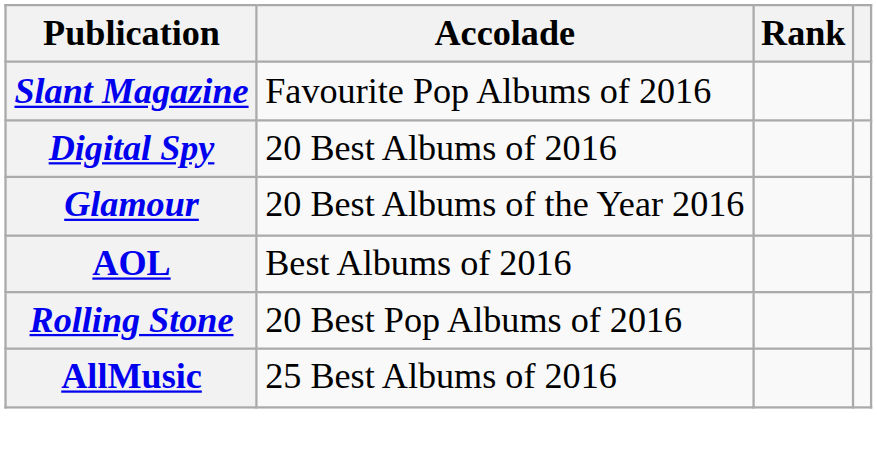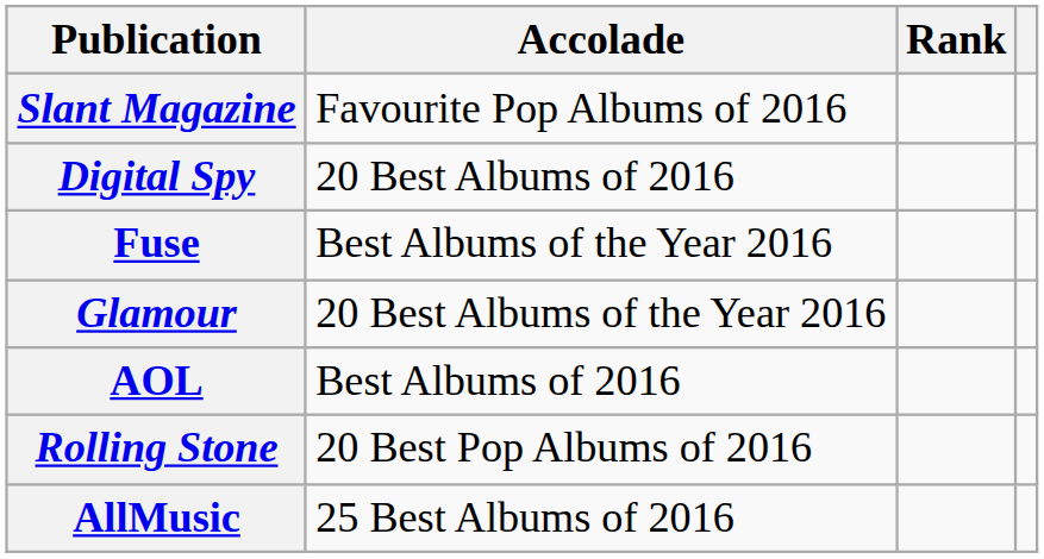+ row: Fuse | Best Albums of the Year 2016
